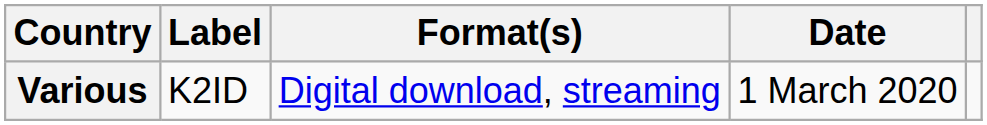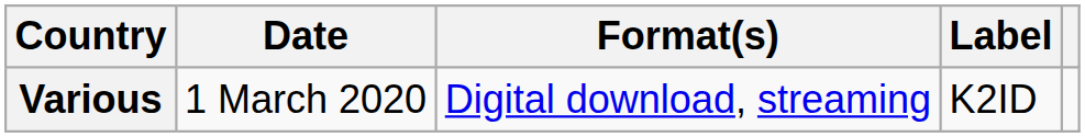columns swapped: Date <-> Label
